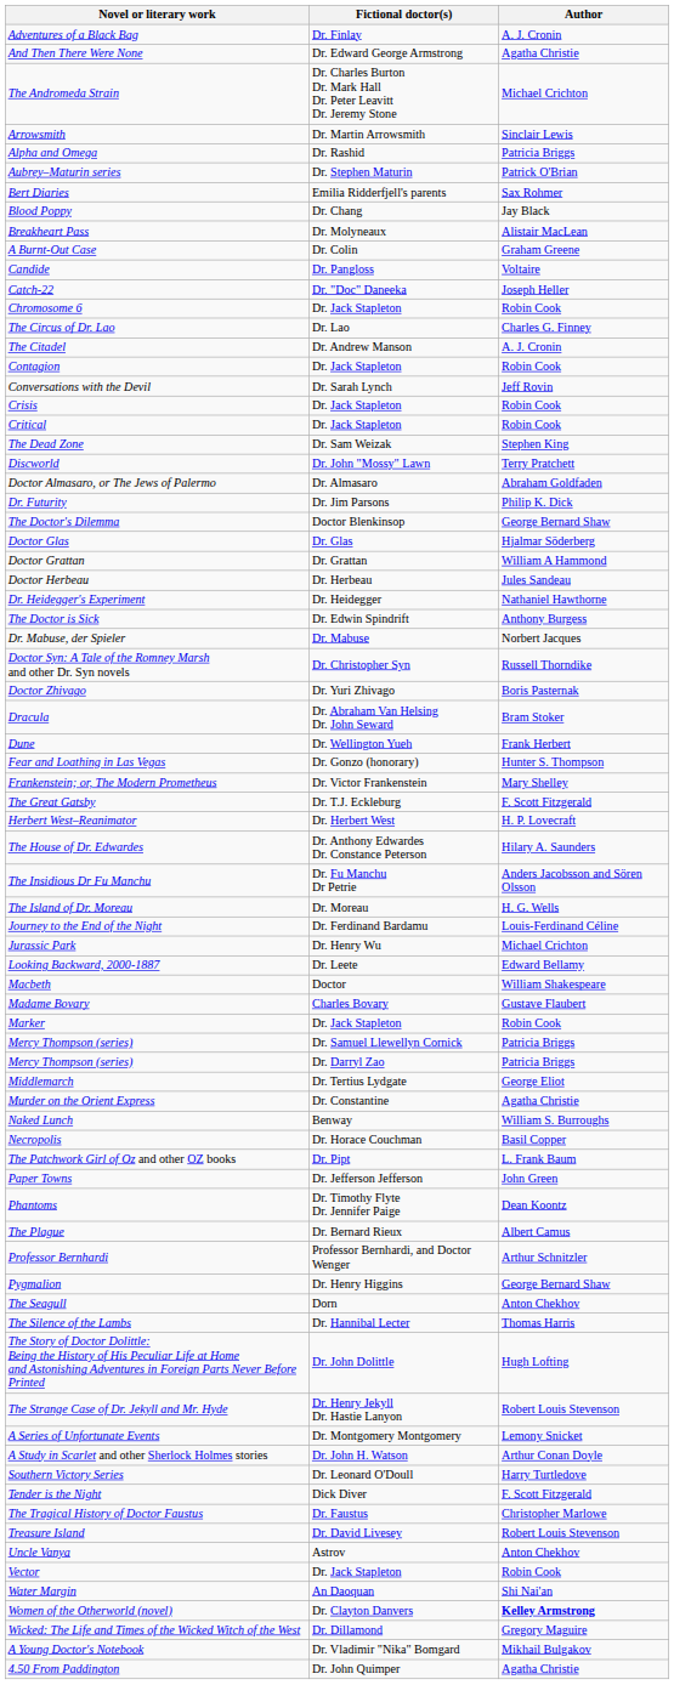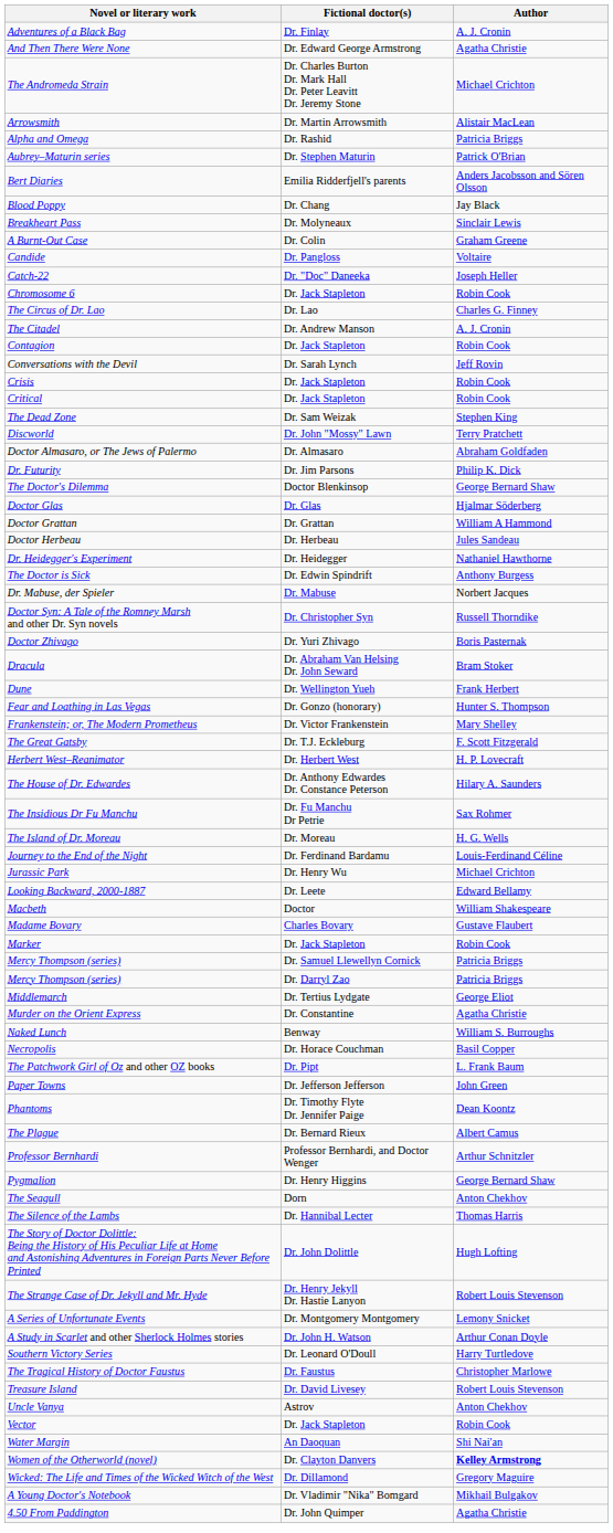Arrowsmith | Author: Sinclair Lewis -> Alistair MacLean
Bert Diaries | Author: Sax Rohmer -> Anders Jacobsson and Sören Olsson
Breakheart Pass | Author: Alistair MacLean -> Sinclair Lewis
The Insidious Dr Fu Manchu | Author: Anders Jacobsson and Sören Olsson -> Sax Rohmer
- row: Tender is the Night | Dick Diver | F. Scott Fitzgerald
